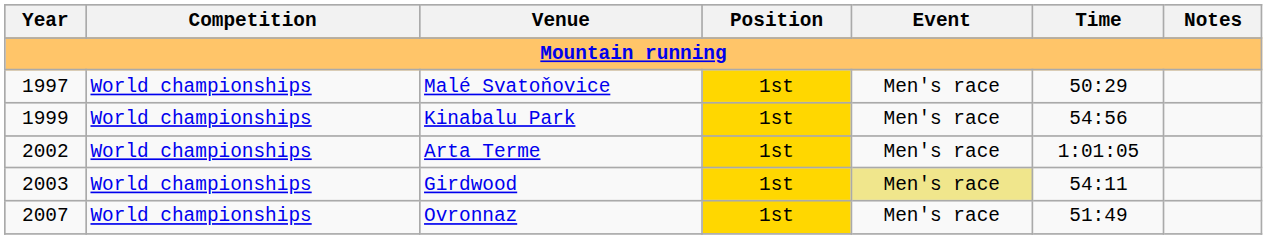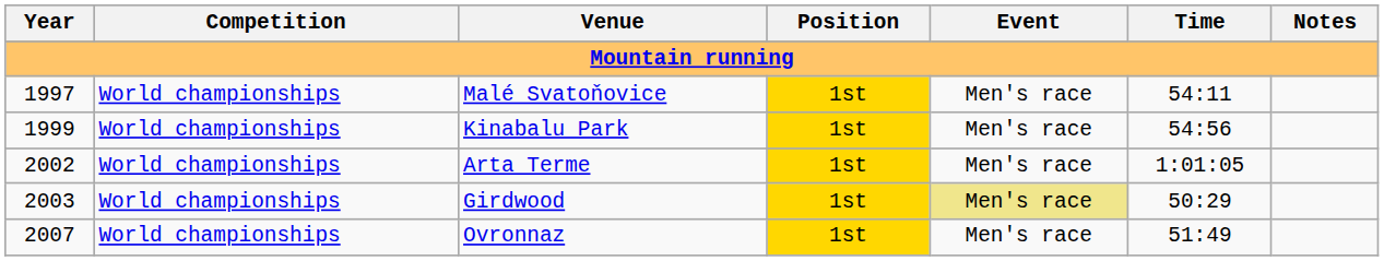Malé Svatoňovice | Time: 50:29 -> 54:11
Girdwood | Time: 54:11 -> 50:29
